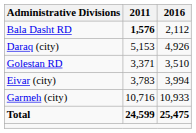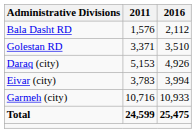Bala Dasht RD | 2011: bold -> normal
rows swapped: Golestan RD <-> Daraq (city)
